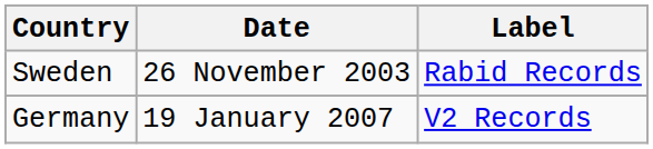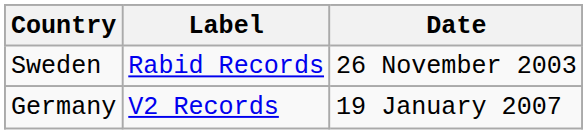columns swapped: Date <-> Label
